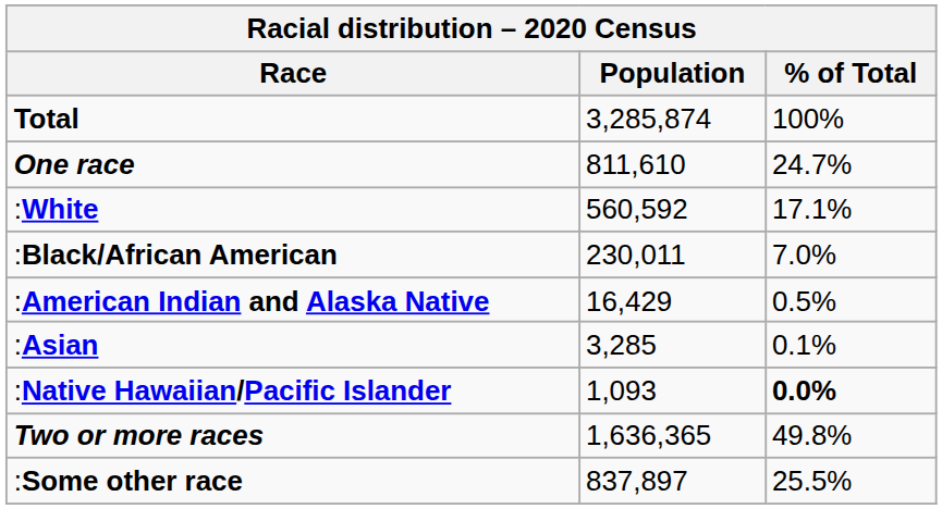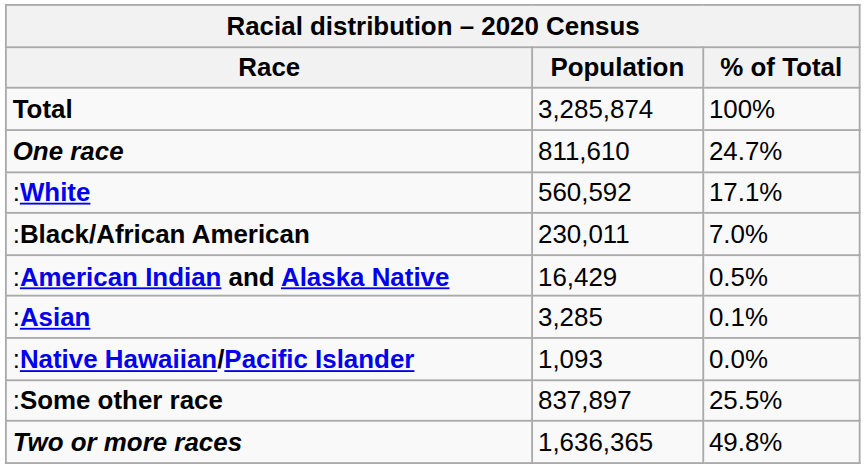:Native Hawaiian/Pacific Islander | % of Total: bold -> normal
rows swapped: :Some other race <-> Two or more races
